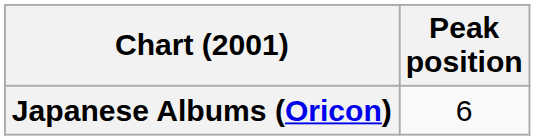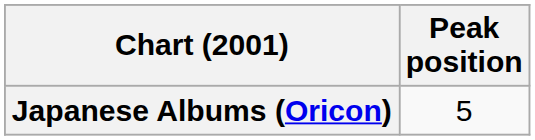Japanese Albums (Oricon) | Peak position: 6 -> 5
